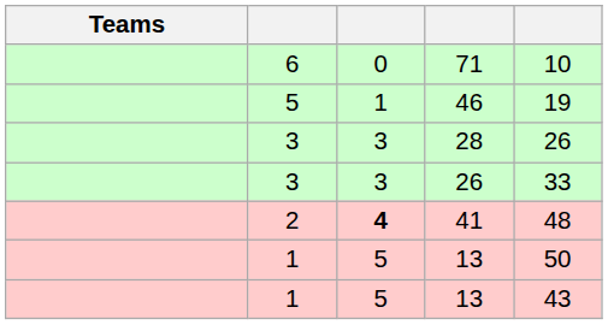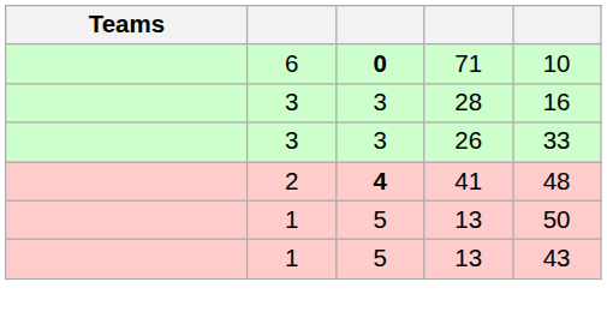71 | column 3: normal -> bold
- row: 5 | 1 | 46 | 19
28 | column 5: 26 -> 16
